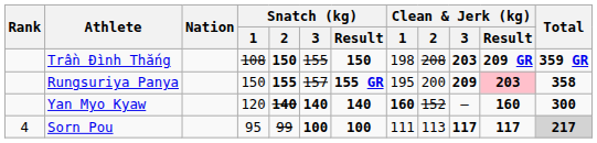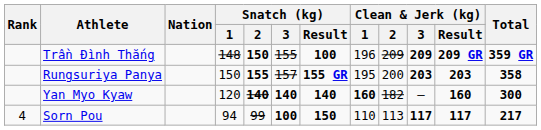Trần Đình Thắng | Snatch (kg) / 1: 108 -> 148
Trần Đình Thắng | Snatch (kg) / Result: 150 -> 100
Trần Đình Thắng | Clean & Jerk (kg) / 1: 198 -> 196
Trần Đình Thắng | Clean & Jerk (kg) / 2: 208 -> 209
Trần Đình Thắng | Clean & Jerk (kg) / 3: 203 -> 209
Rungsuriya Panya | Clean & Jerk (kg) / 3: 209 -> 203
Rungsuriya Panya | Clean & Jerk (kg) / Result: pink background -> no background
Yan Myo Kyaw | Clean & Jerk (kg) / 2: 152 -> 182
Sorn Pou | Snatch (kg) / 1: 95 -> 94
Sorn Pou | Snatch (kg) / Result: 100 -> 150
Sorn Pou | Clean & Jerk (kg) / 1: 111 -> 110
Sorn Pou | Total: lightgrey background -> no background
